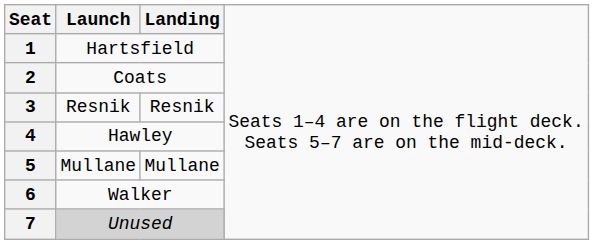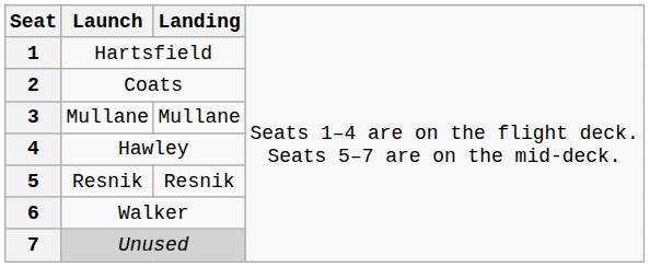3 | column 2: Resnik -> Mullane
3 | column 3: Resnik -> Mullane
5 | column 2: Mullane -> Resnik
5 | column 3: Mullane -> Resnik
